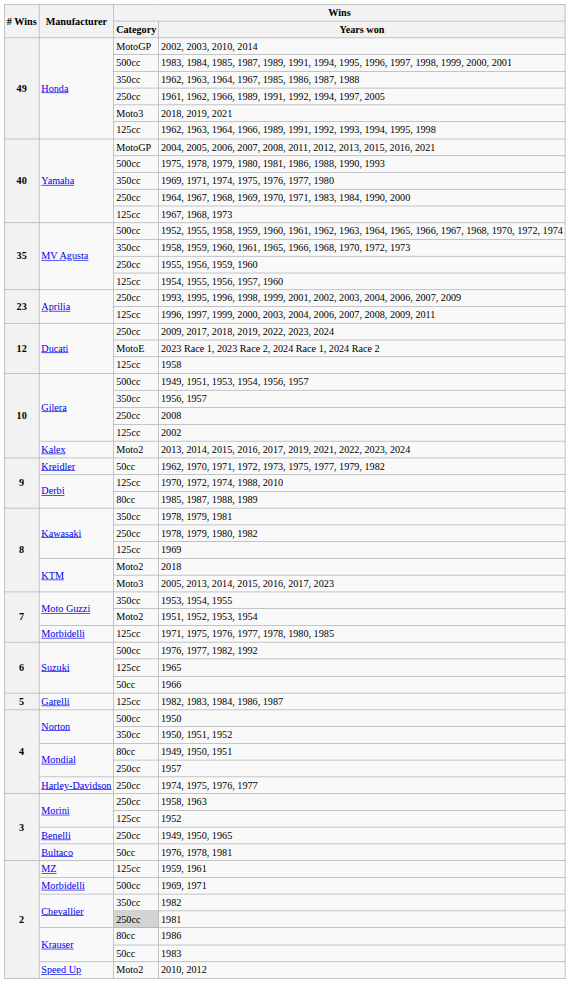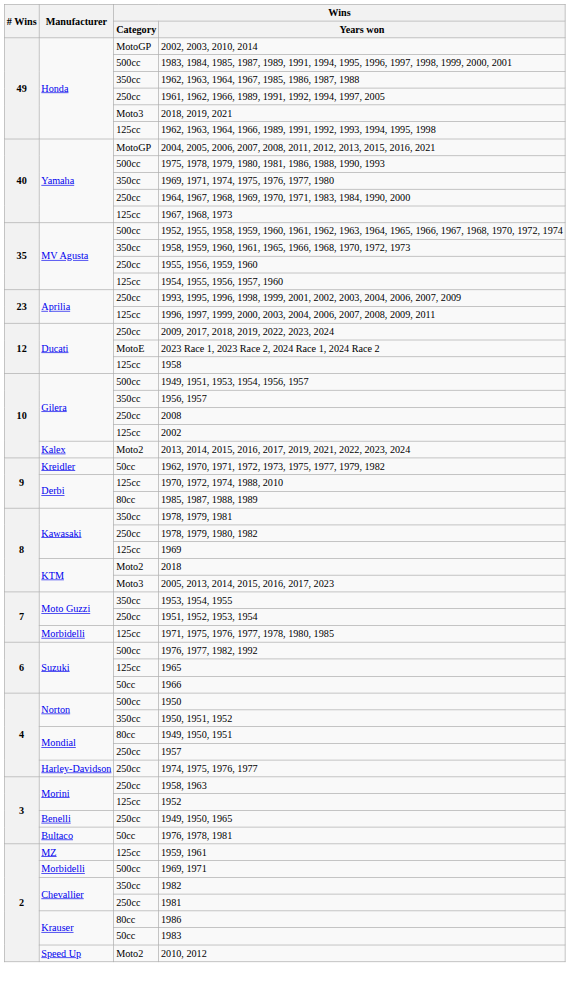1951, 1952, 1953, 1954 | Wins / Category: Moto2 -> 250cc
- row: 5 | Garelli | 125cc | 1982, 1983, 1984, 1986, 1987
1981 | Wins / Category: lightgrey background -> no background
